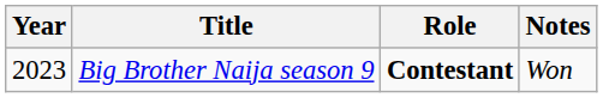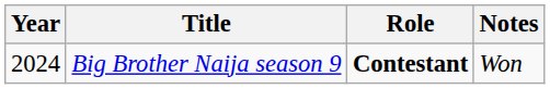Big Brother Naija season 9 | Year: 2023 -> 2024
